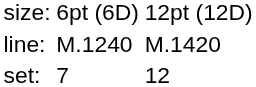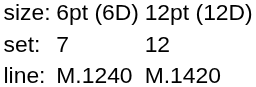rows swapped: set: <-> line:
